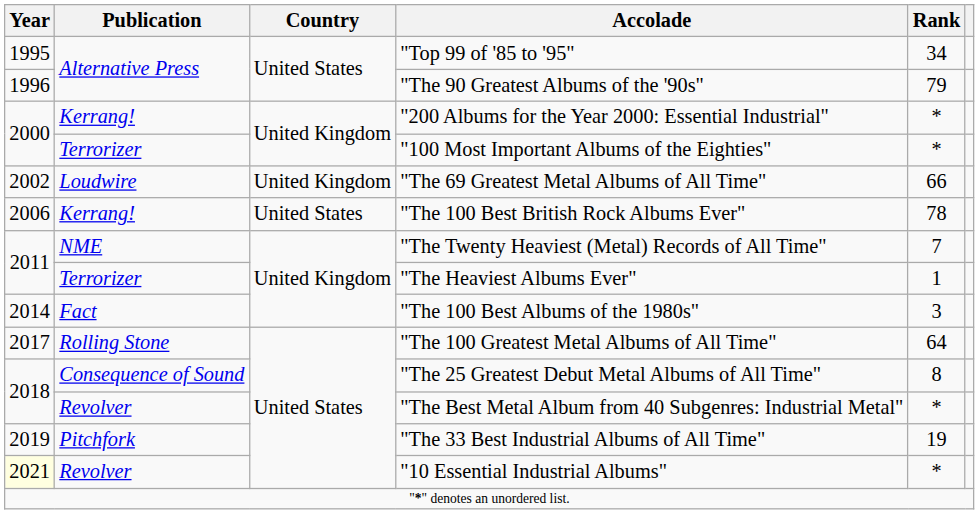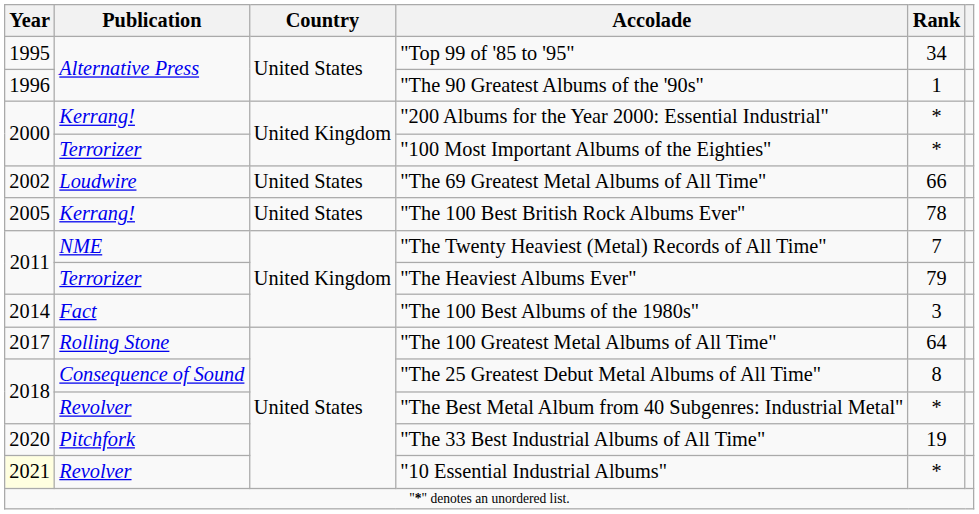"The 90 Greatest Albums of the '90s" | Rank: 79 -> 1
"The 69 Greatest Metal Albums of All Time" | Country: United Kingdom -> United States
"The 100 Best British Rock Albums Ever" | Year: 2006 -> 2005
"The Heaviest Albums Ever" | Rank: 1 -> 79
"The 33 Best Industrial Albums of All Time" | Year: 2019 -> 2020
